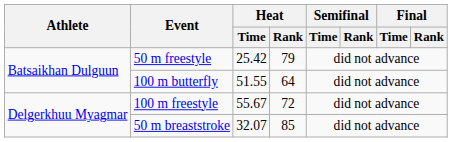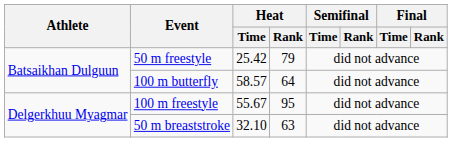100 m butterfly | Heat / Time: 51.55 -> 58.57
100 m freestyle | Heat / Rank: 72 -> 95
50 m breaststroke | Heat / Time: 32.07 -> 32.10
50 m breaststroke | Heat / Rank: 85 -> 63
